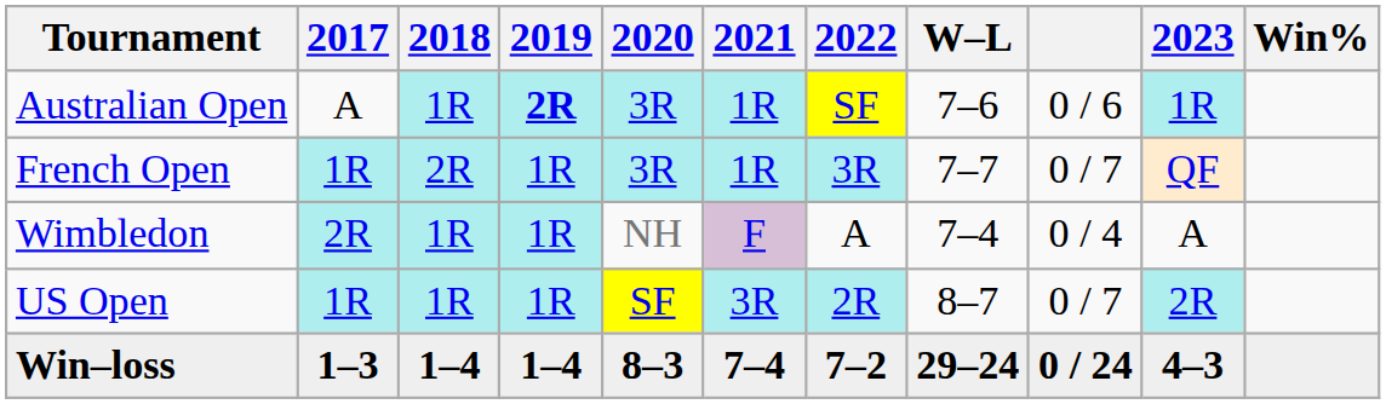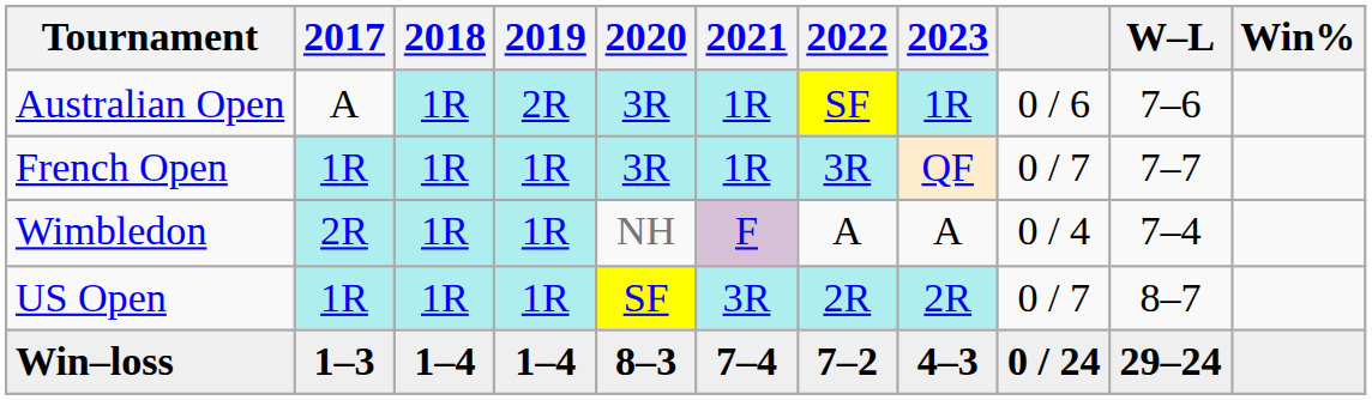columns swapped: 2023 <-> W–L
Australian Open | 2019: bold -> normal
French Open | 2018: 2R -> 1R
